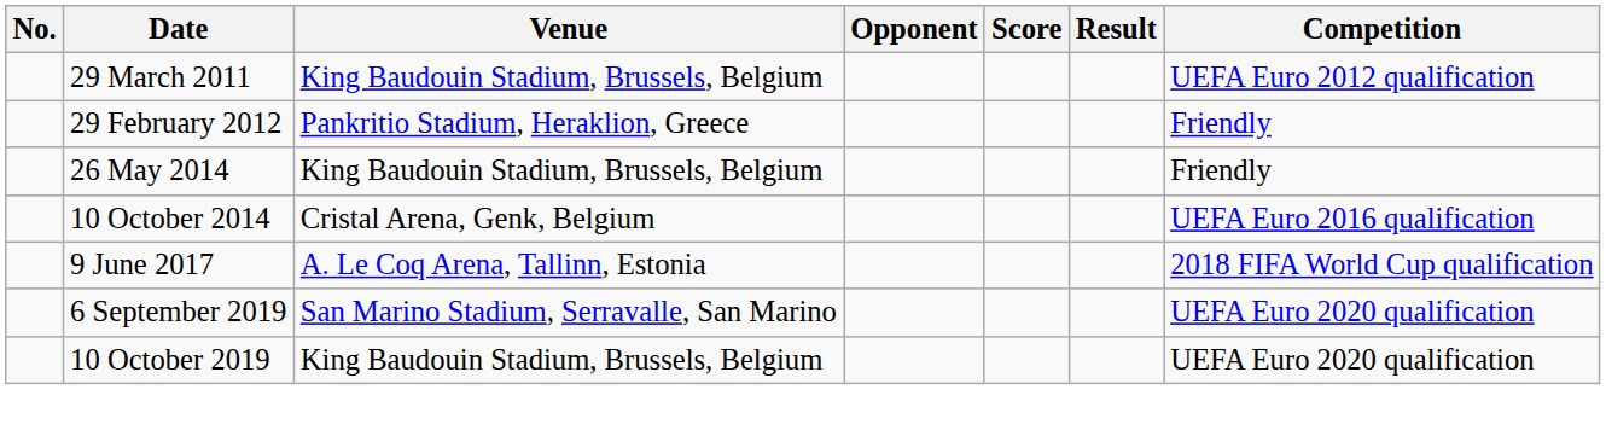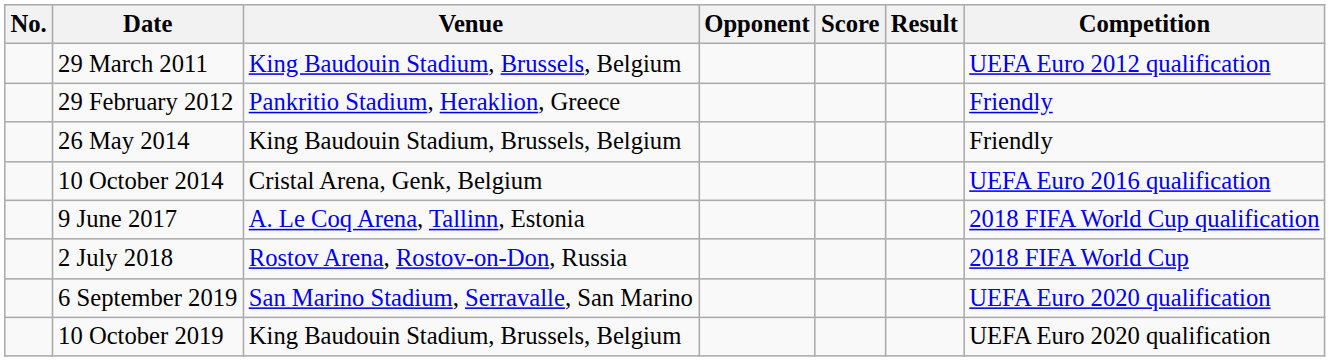+ row: 2 July 2018 | Rostov Arena, Rostov-on-Don, Russia | 2018 FIFA World Cup
